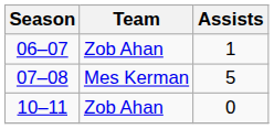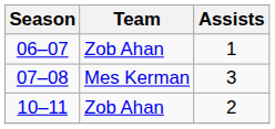07–08 | Assists: 5 -> 3
10–11 | Assists: 0 -> 2
